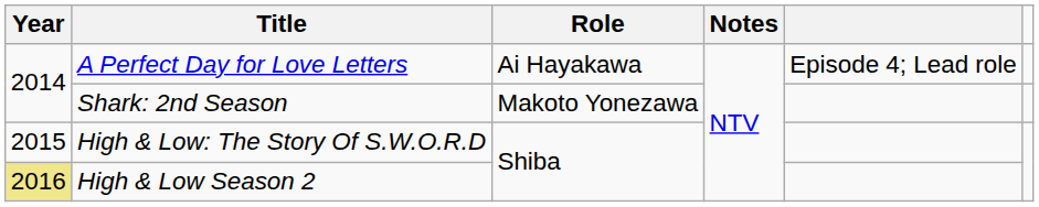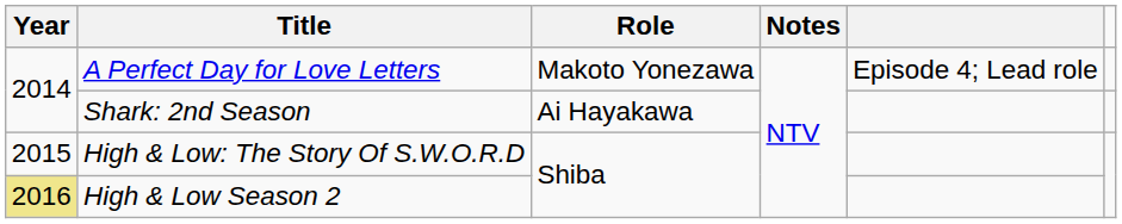A Perfect Day for Love Letters | Role: Ai Hayakawa -> Makoto Yonezawa
Shark: 2nd Season | Role: Makoto Yonezawa -> Ai Hayakawa
